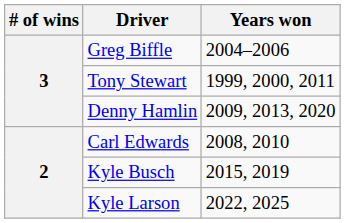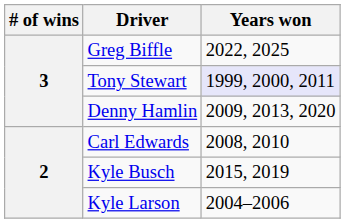Greg Biffle | Years won: 2004–2006 -> 2022, 2025
Tony Stewart | Years won: no background -> lavender background
Kyle Larson | Years won: 2022, 2025 -> 2004–2006
